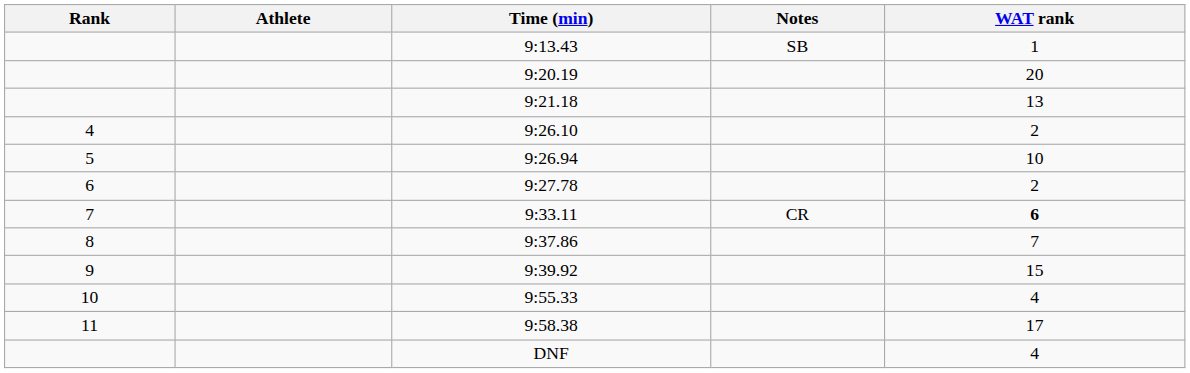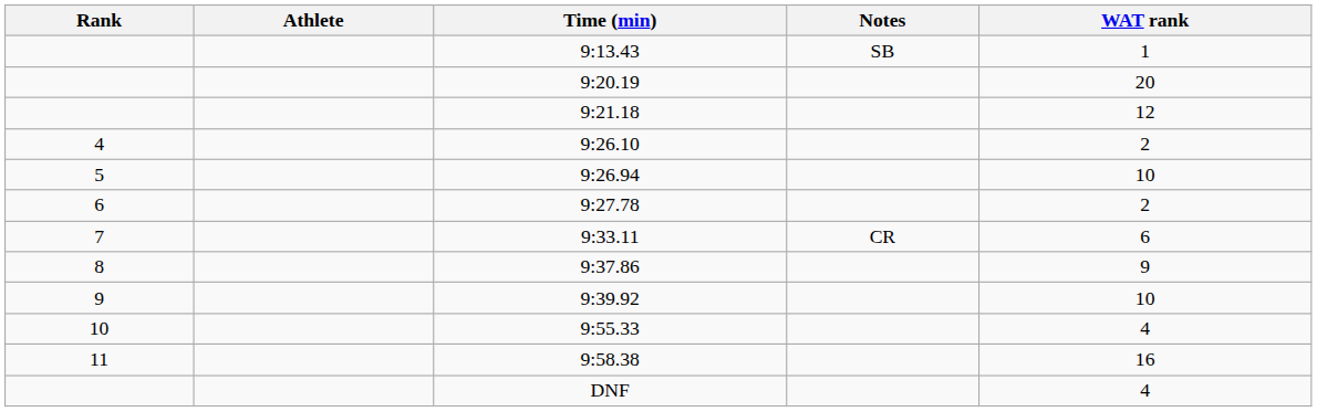9:21.18 | WAT rank: 13 -> 12
9:33.11 | WAT rank: bold -> normal
9:37.86 | WAT rank: 7 -> 9
9:39.92 | WAT rank: 15 -> 10
9:58.38 | WAT rank: 17 -> 16
